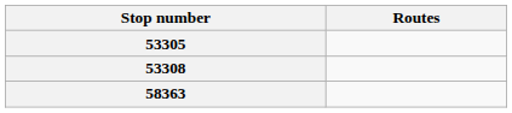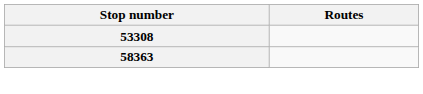- row: 53305
